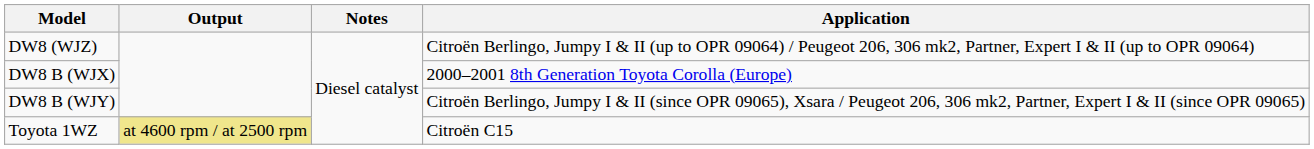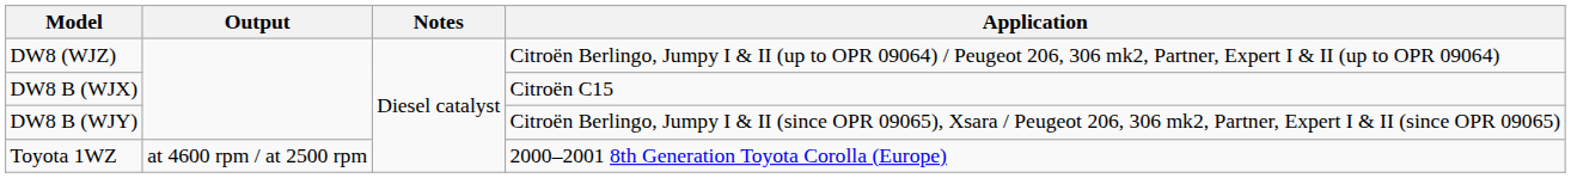DW8 B (WJX) | Application: 2000–2001 8th Generation Toyota Corolla (Europe) -> Citroën C15
Toyota 1WZ | Output: khaki background -> no background
Toyota 1WZ | Application: Citroën C15 -> 2000–2001 8th Generation Toyota Corolla (Europe)
